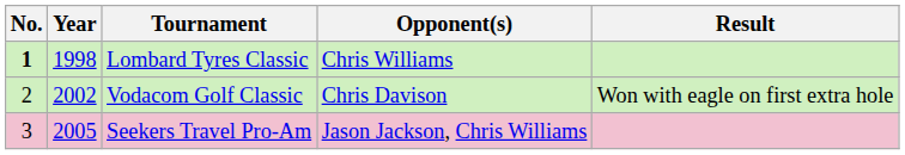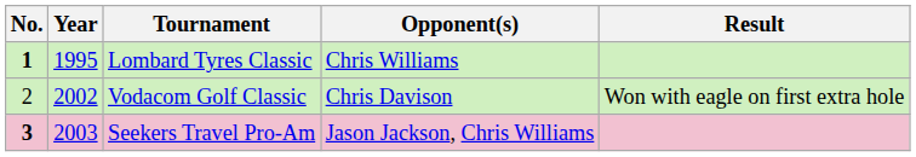Lombard Tyres Classic | Year: 1998 -> 1995
Seekers Travel Pro-Am | No.: normal -> bold
Seekers Travel Pro-Am | Year: 2005 -> 2003
